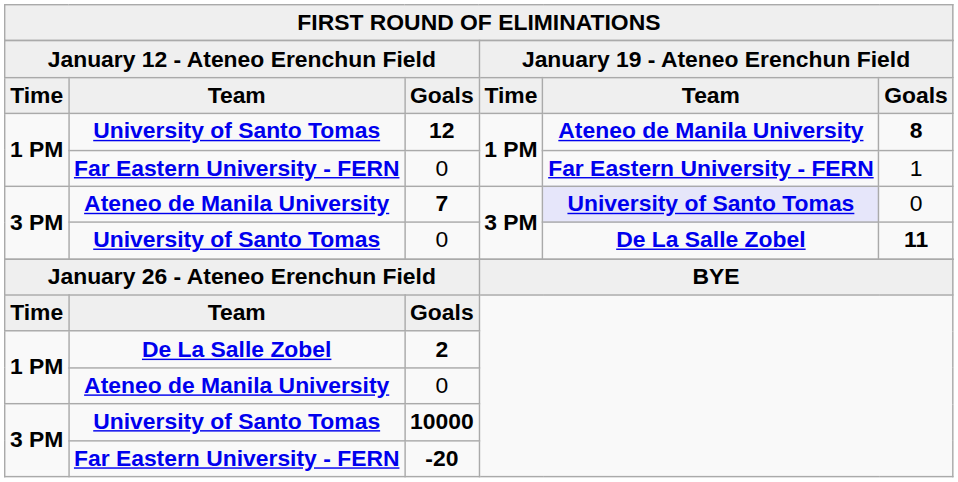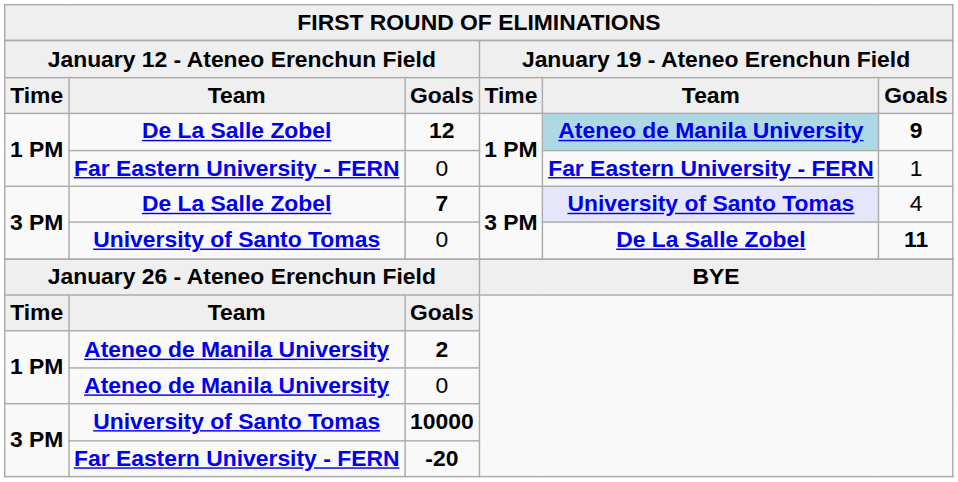12 | column 2: University of Santo Tomas -> De La Salle Zobel
12 | column 5: no background -> lightblue background
12 | column 6: 8 -> 9
7 | column 2: Ateneo de Manila University -> De La Salle Zobel
7 | column 6: 0 -> 4
2 | column 2: De La Salle Zobel -> Ateneo de Manila University
